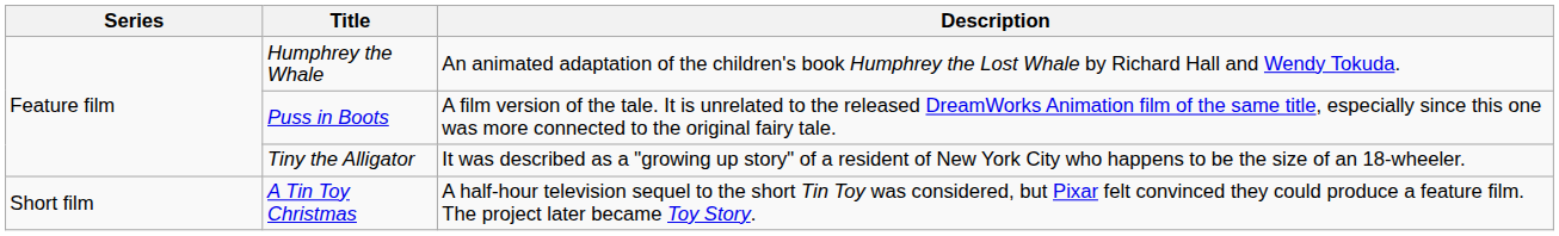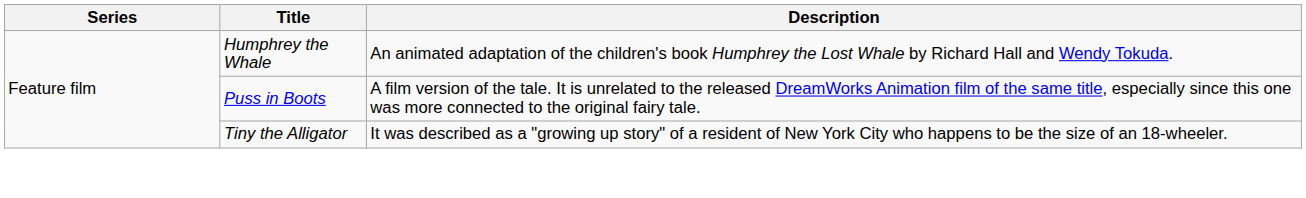- row: Short film | A Tin Toy Christmas | A half-hour television sequel to the short Tin Toy was considered, but Pixar felt convinced they could produce a feature film. The project later became Toy Story.
